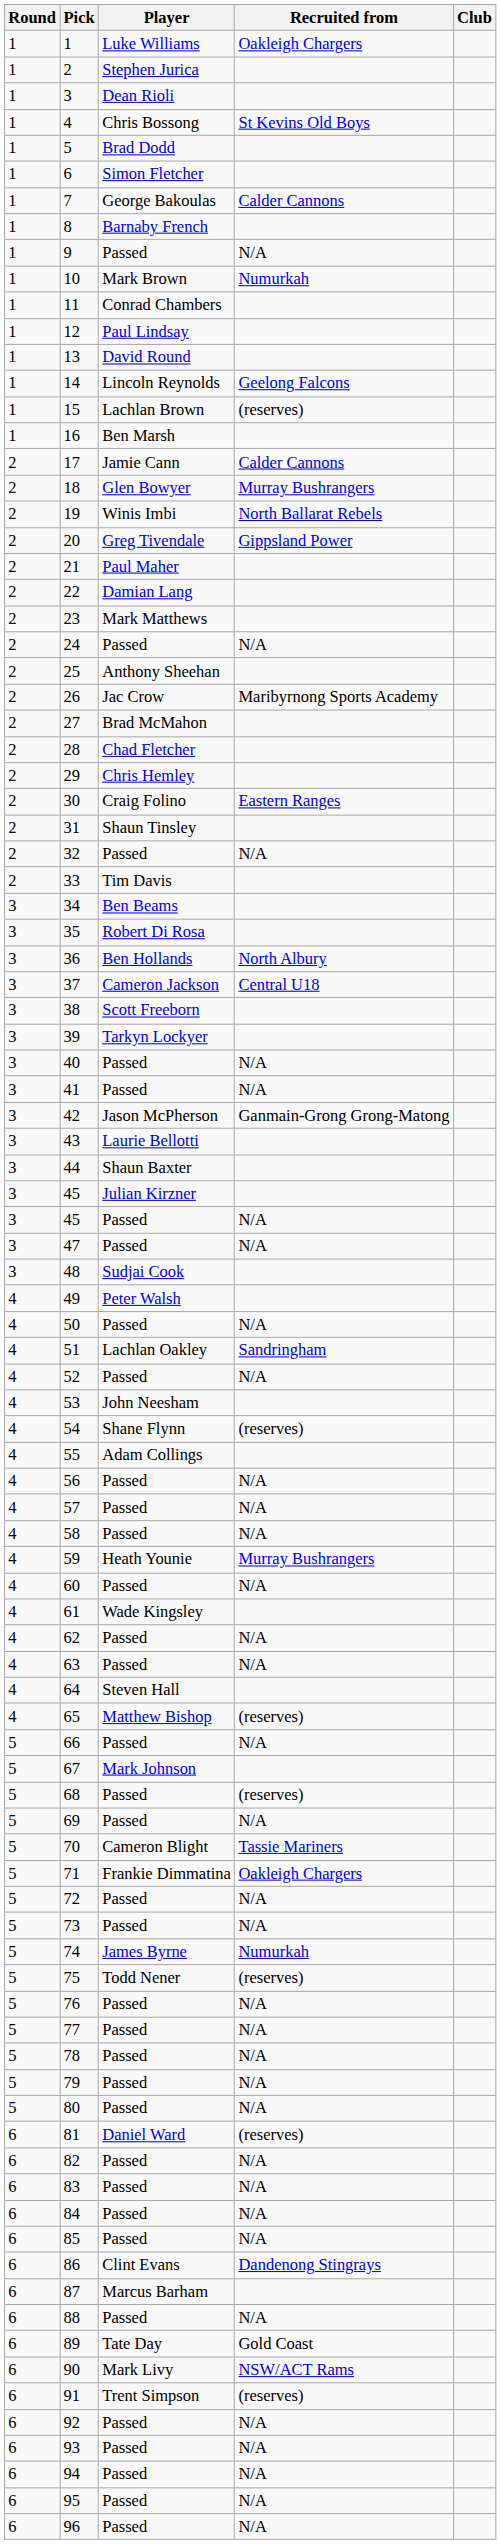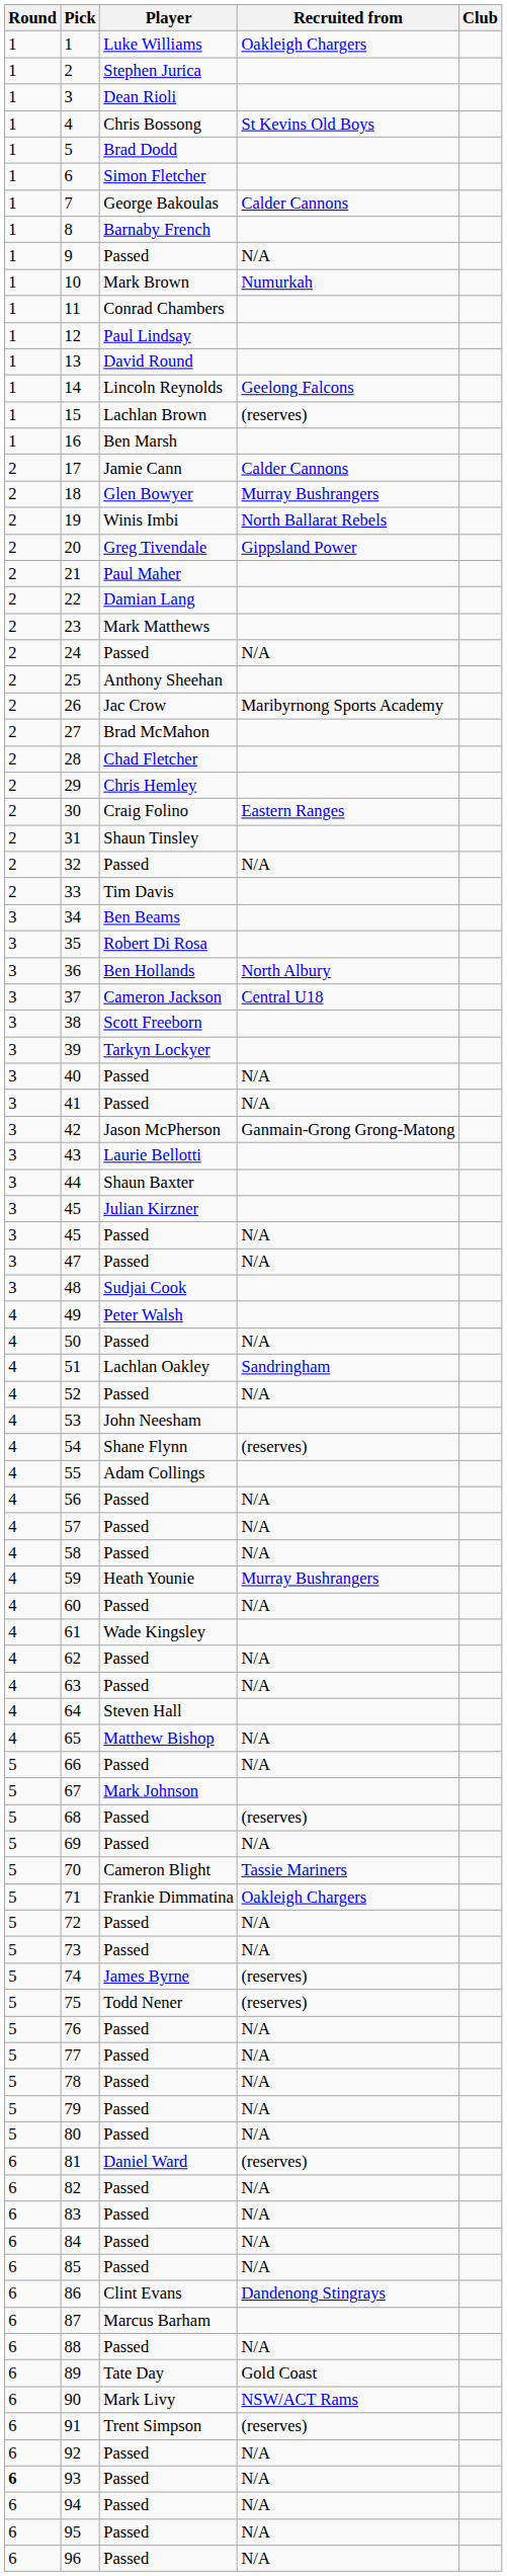65 | Recruited from: (reserves) -> N/A
74 | Recruited from: Numurkah -> (reserves)
93 | Round: normal -> bold
